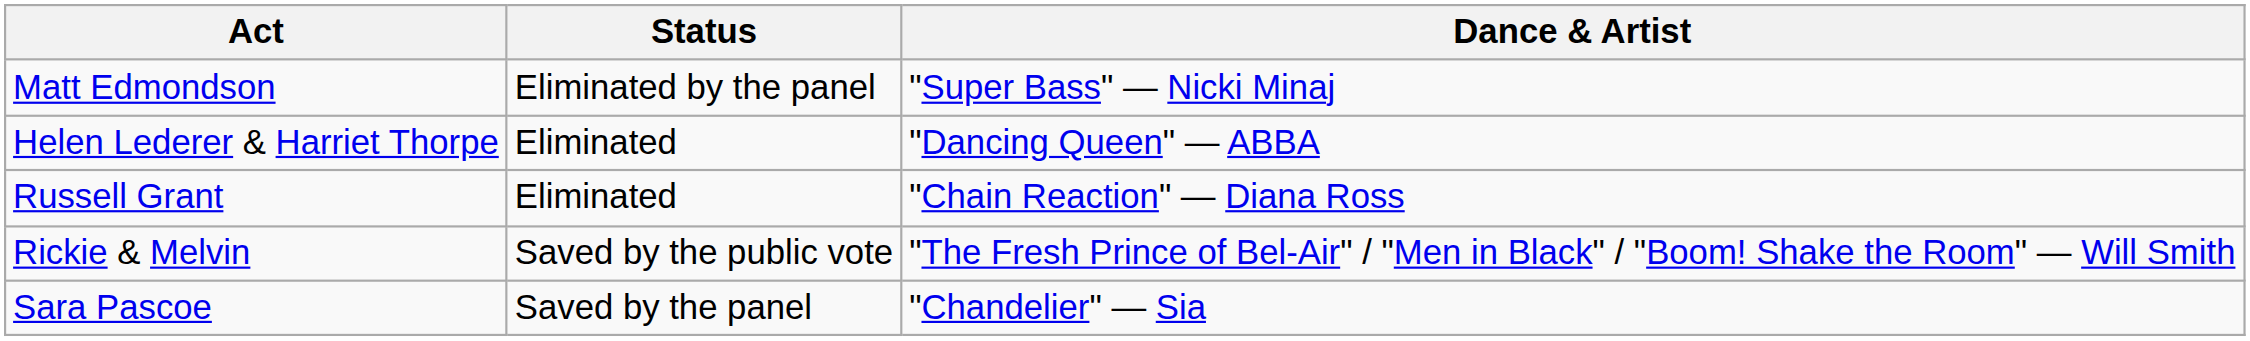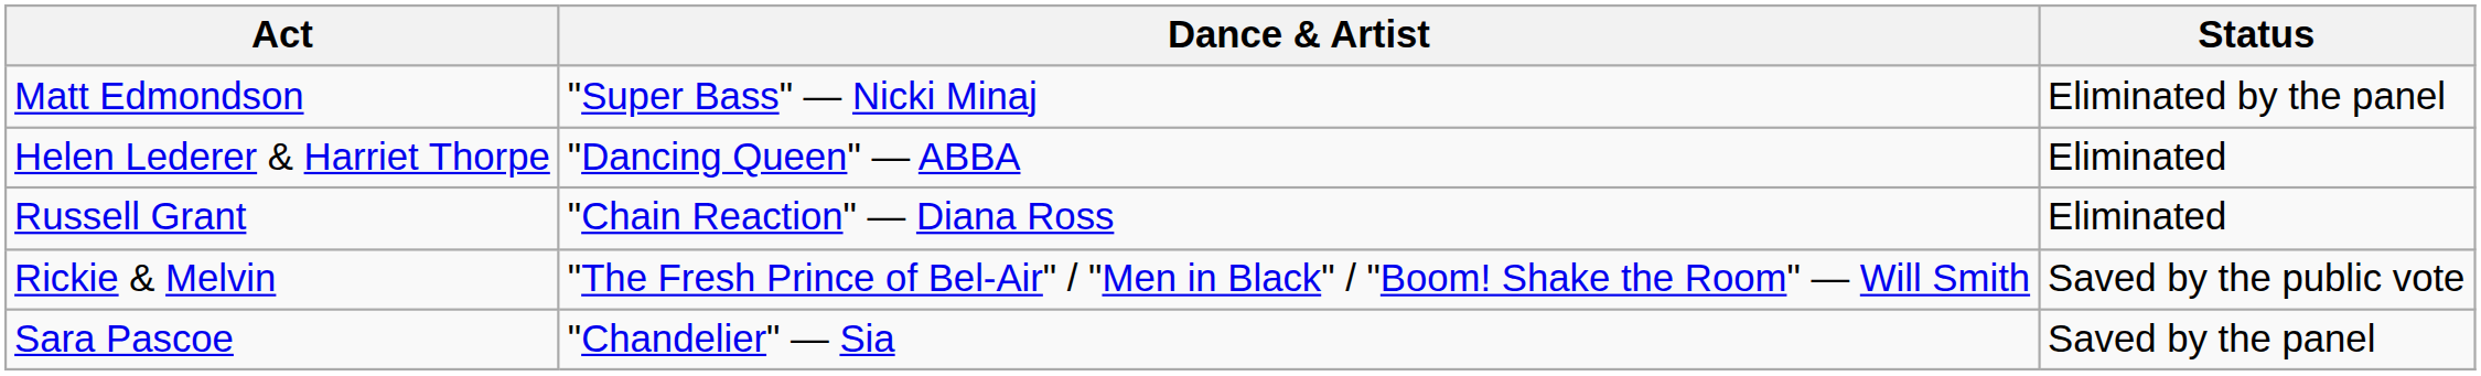columns swapped: Dance & Artist <-> Status
